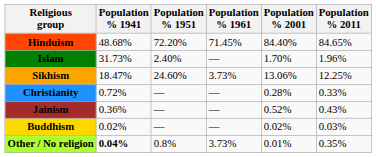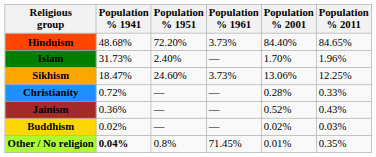Hinduism | Population % 1961: 71.45% -> 3.73%
Other / No religion | Population % 1961: 3.73% -> 71.45%
